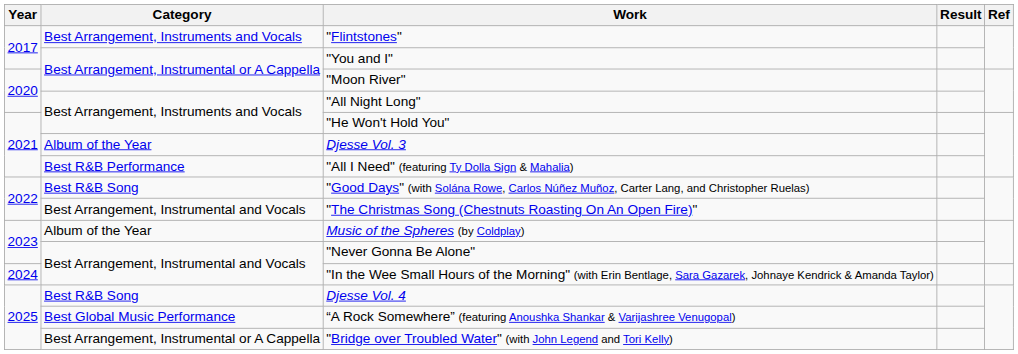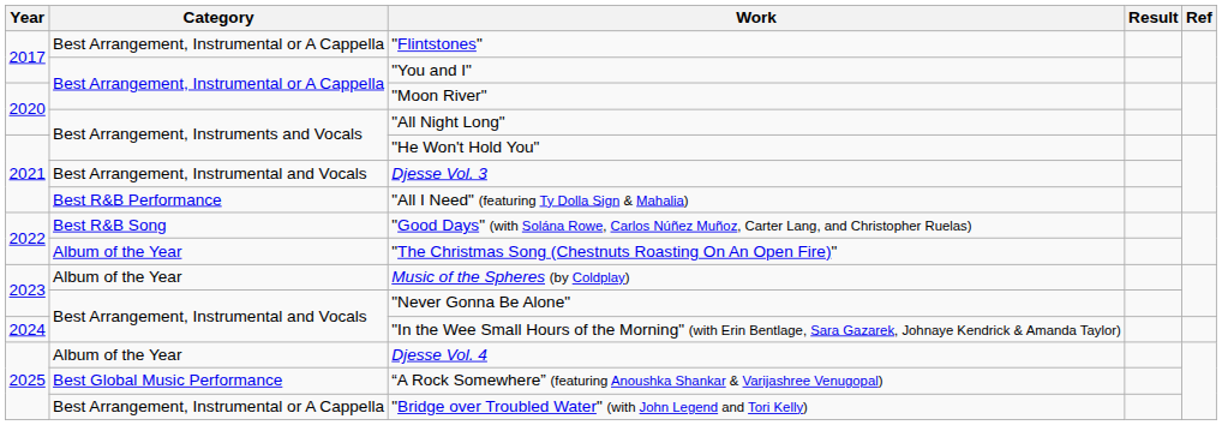"Flintstones" | Category: Best Arrangement, Instruments and Vocals -> Best Arrangement, Instrumental or A Cappella
Djesse Vol. 3 | Category: Album of the Year -> Best Arrangement, Instrumental and Vocals
"The Christmas Song (Chestnuts Roasting On An Open Fire)" | Category: Best Arrangement, Instrumental and Vocals -> Album of the Year
Djesse Vol. 4 | Category: Best R&B Song -> Album of the Year
